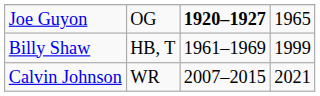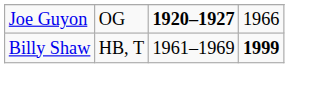Joe Guyon | column 4: 1965 -> 1966
Billy Shaw | column 4: normal -> bold
- row: Calvin Johnson | WR | 2007–2015 | 2021
